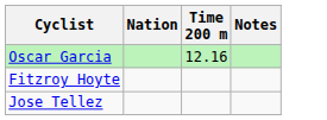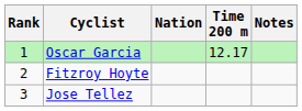+ column: Rank | 1 | 2 | 3
Oscar Garcia | Time 200 m: 12.16 -> 12.17
